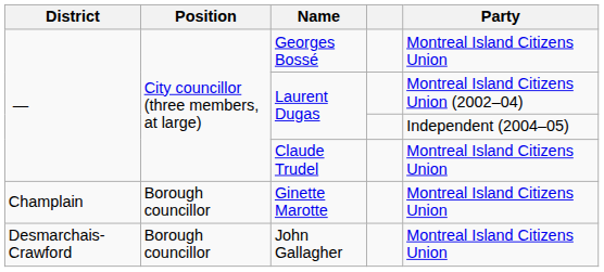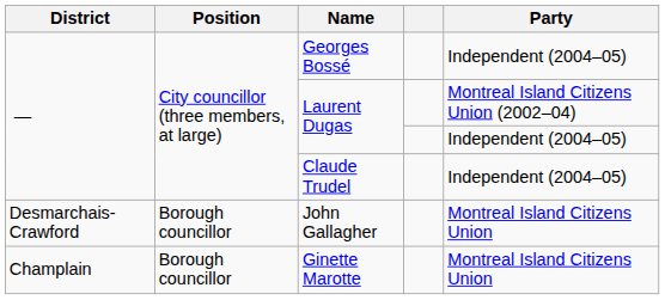Georges Bossé | Party: Montreal Island Citizens Union -> Independent (2004–05)
Claude Trudel | Party: Montreal Island Citizens Union -> Independent (2004–05)
rows swapped: Ginette Marotte <-> John Gallagher
